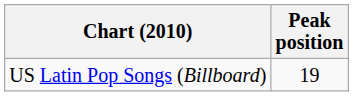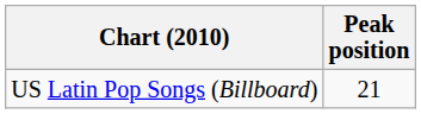US Latin Pop Songs (Billboard) | Peak position: 19 -> 21
